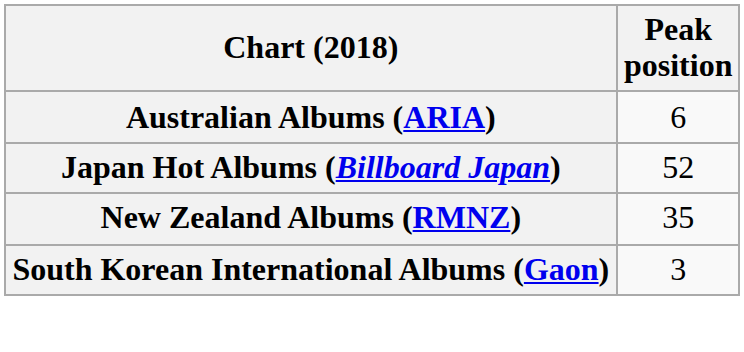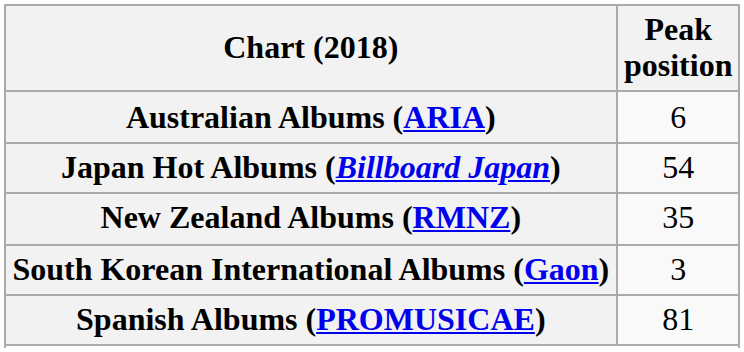Japan Hot Albums (Billboard Japan) | Peak position: 52 -> 54
+ row: Spanish Albums (PROMUSICAE) | 81
